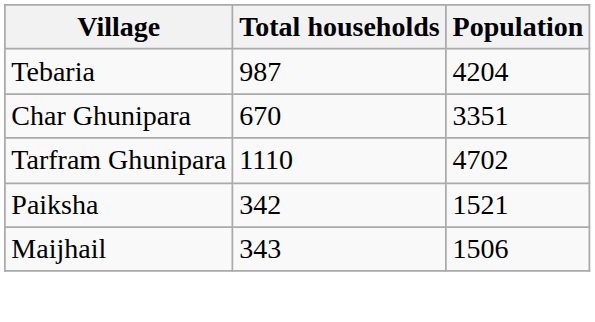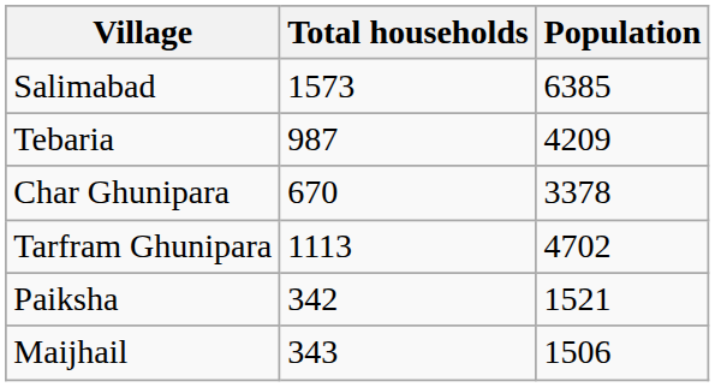+ row: Salimabad | 1573 | 6385
Tebaria | Population: 4204 -> 4209
Char Ghunipara | Population: 3351 -> 3378
Tarfram Ghunipara | Total households: 1110 -> 1113
